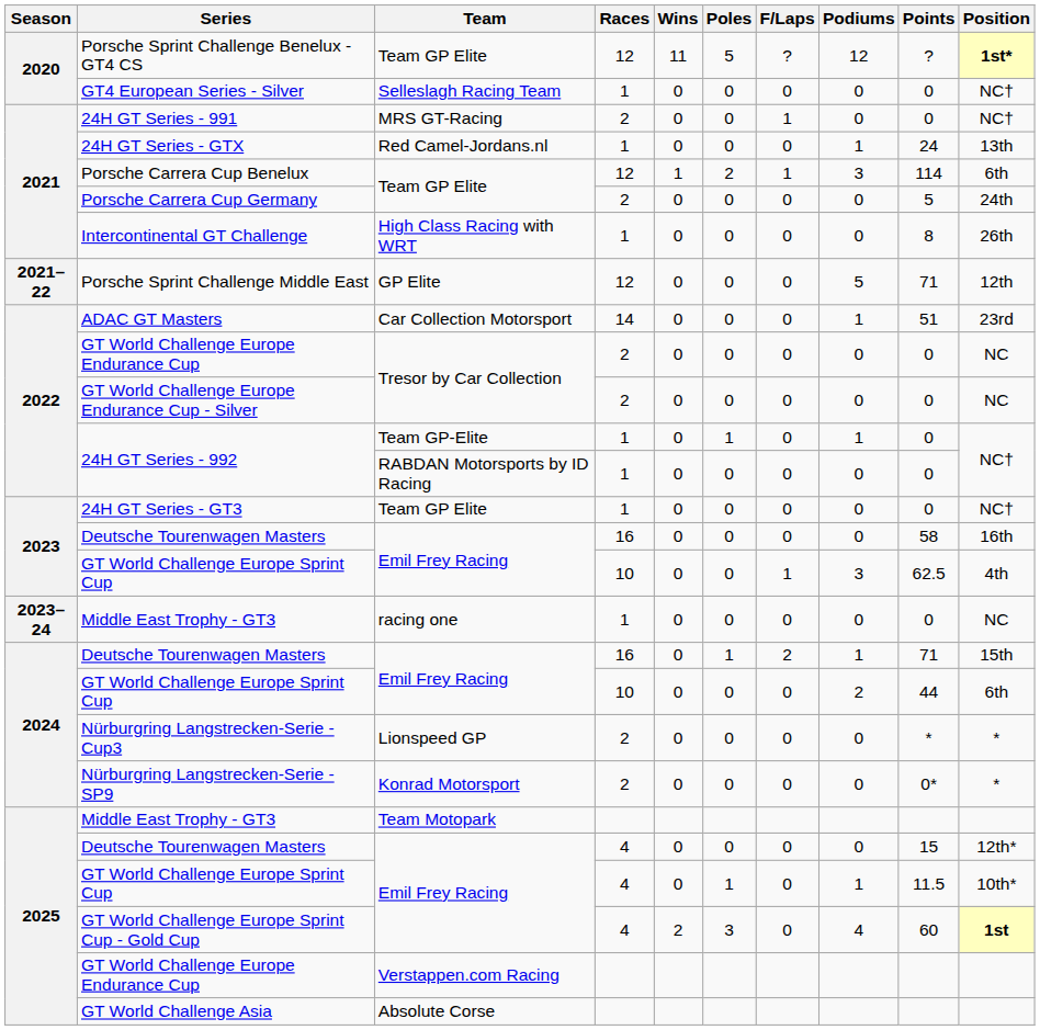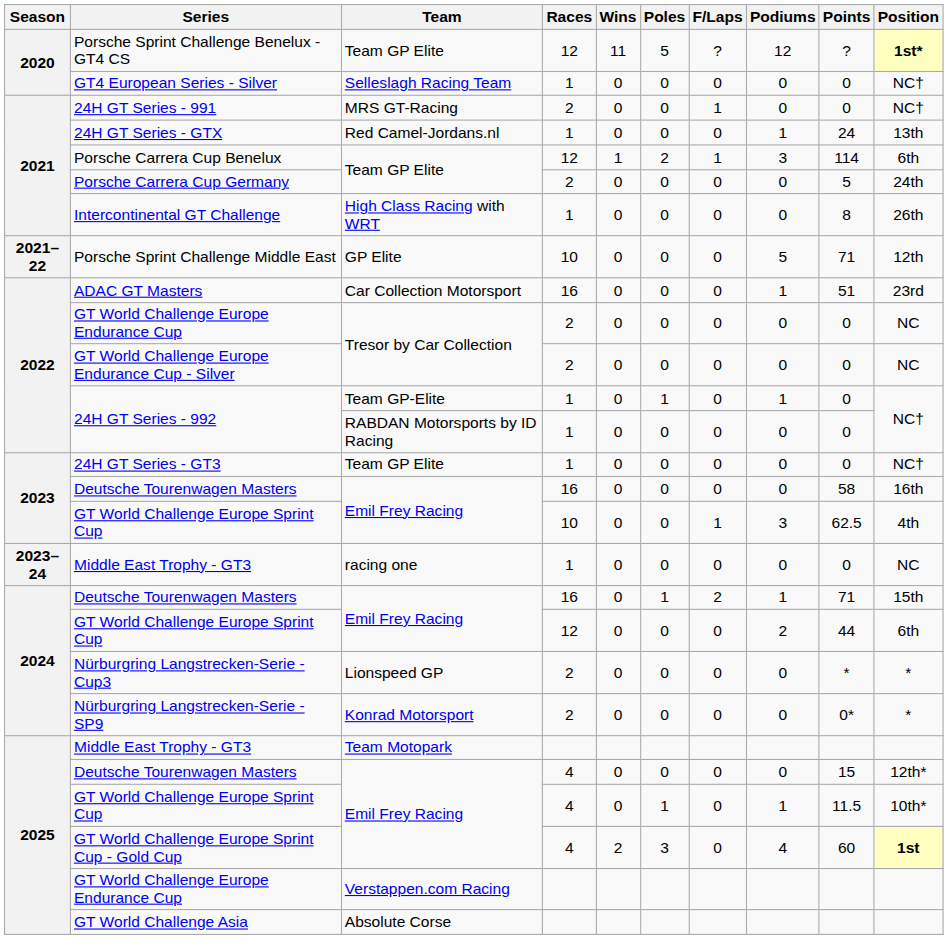Porsche Sprint Challenge Middle East | Races: 12 -> 10
ADAC GT Masters | Races: 14 -> 16
2024 / GT World Challenge Europe Sprint Cup | Races: 10 -> 12
